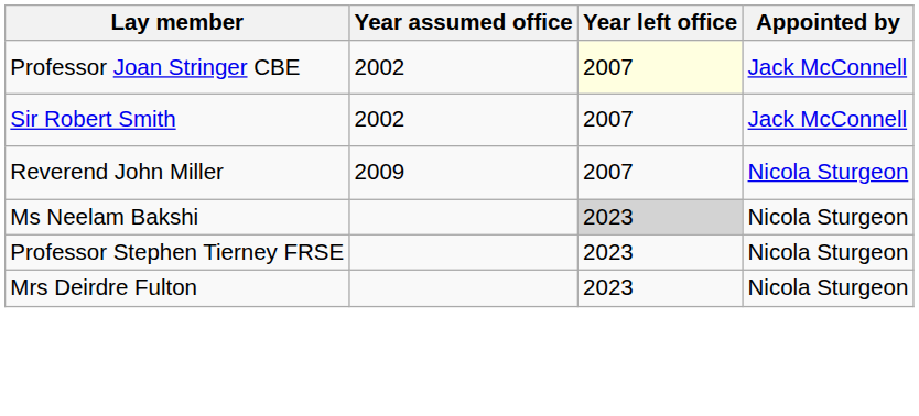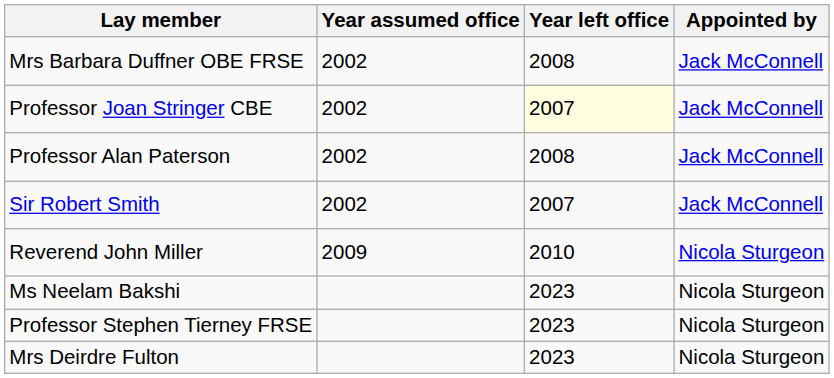+ row: Mrs Barbara Duffner OBE FRSE | 2002 | 2008 | Jack McConnell
+ row: Professor Alan Paterson | 2002 | 2008 | Jack McConnell
Reverend John Miller | Year left office: 2007 -> 2010
Ms Neelam Bakshi | Year left office: lightgrey background -> no background
